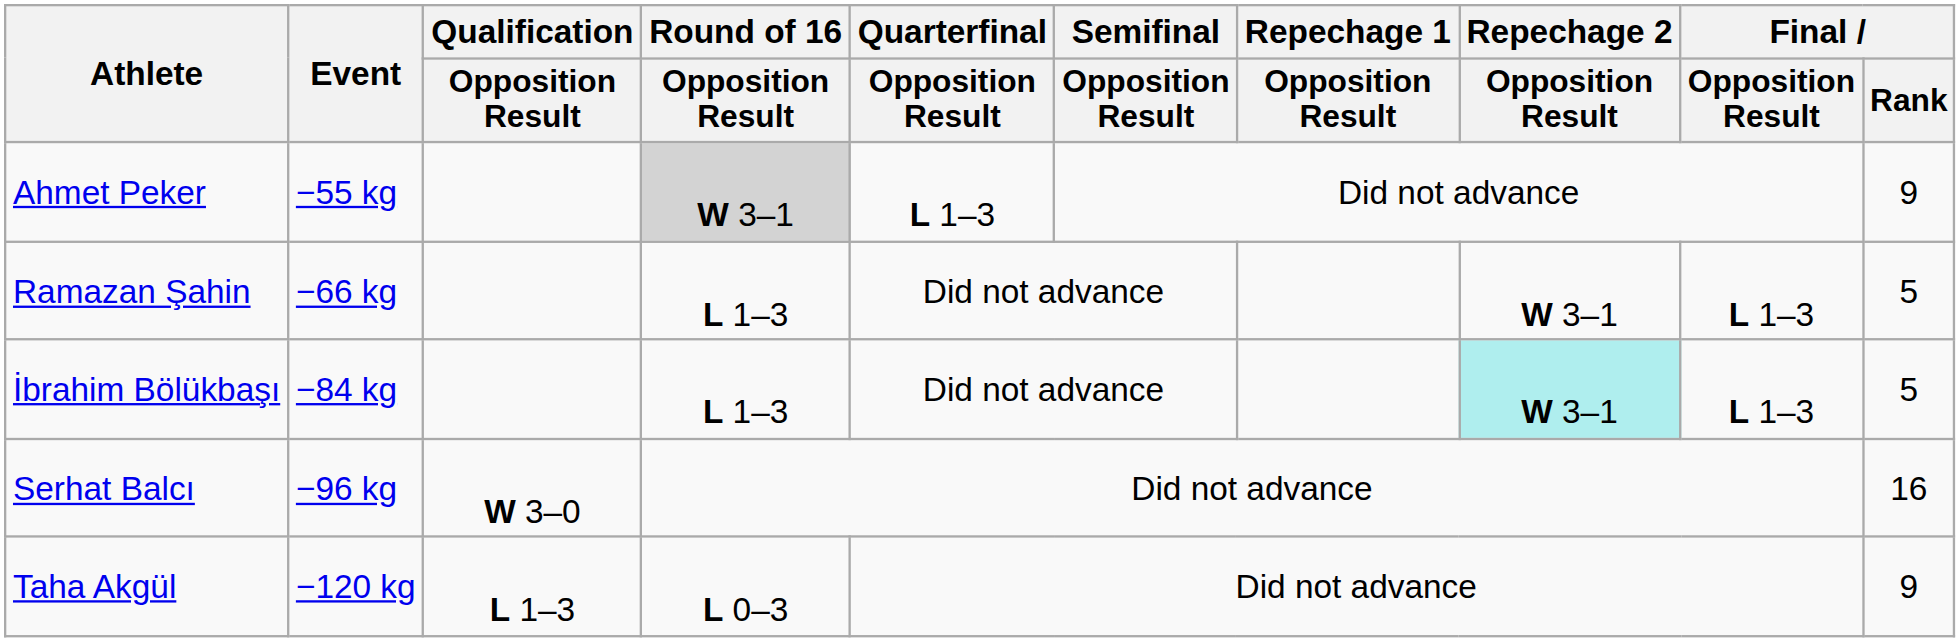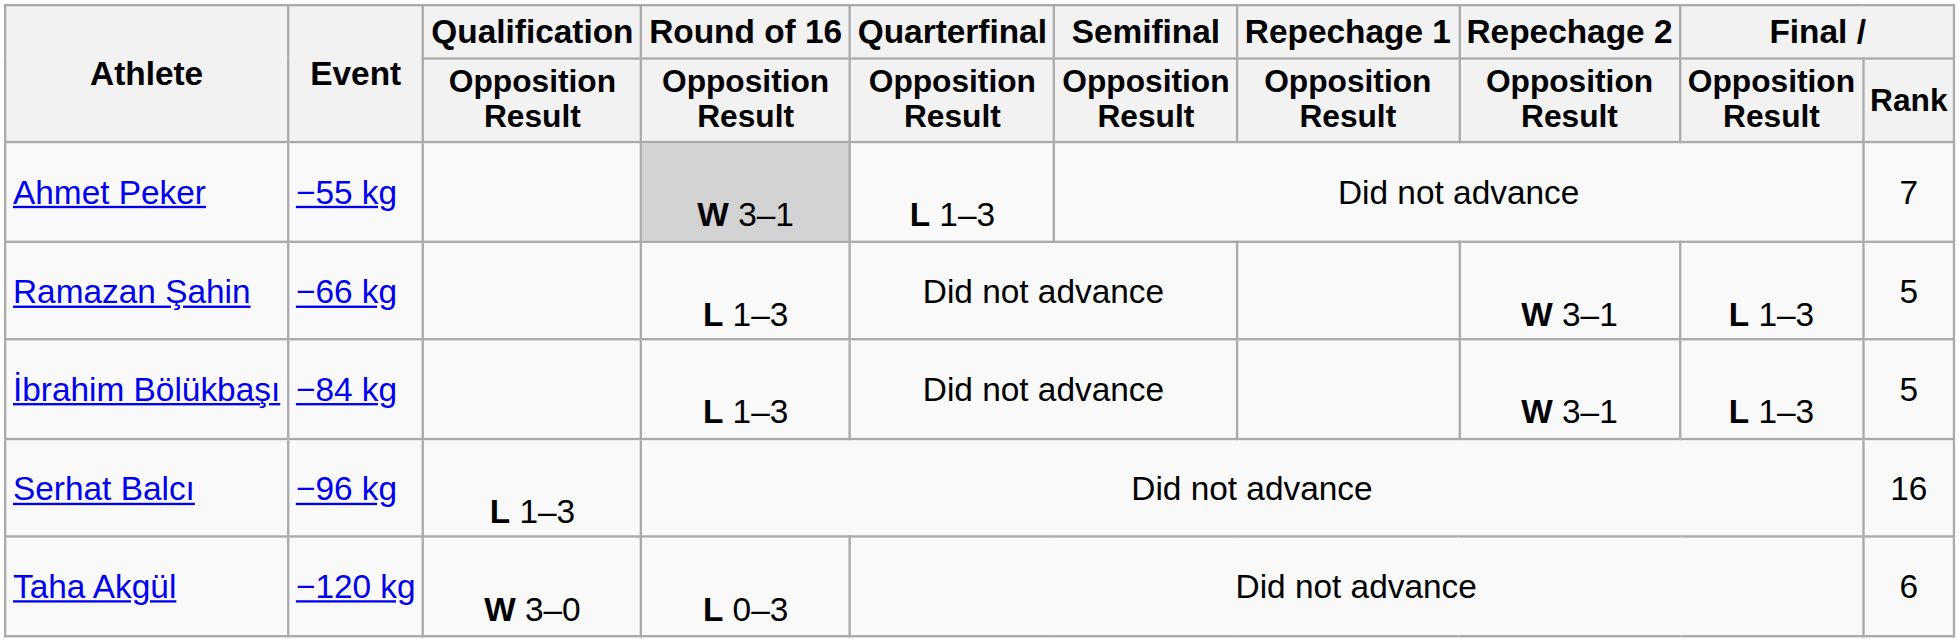Ahmet Peker | Final / Rank: 9 -> 7
İbrahim Bölükbaşı | Repechage 2 / Opposition Result: paleturquoise background -> no background
Serhat Balcı | Qualification / Opposition Result: W 3–0 -> L 1–3
Taha Akgül | Qualification / Opposition Result: L 1–3 -> W 3–0
Taha Akgül | Final / Rank: 9 -> 6
